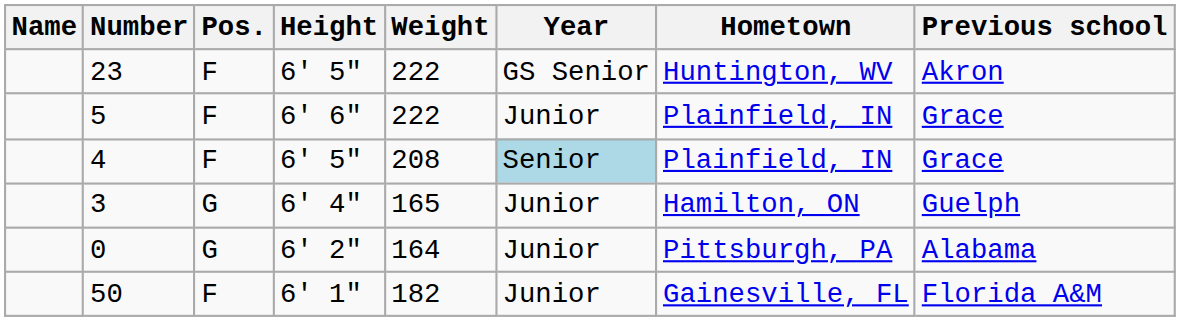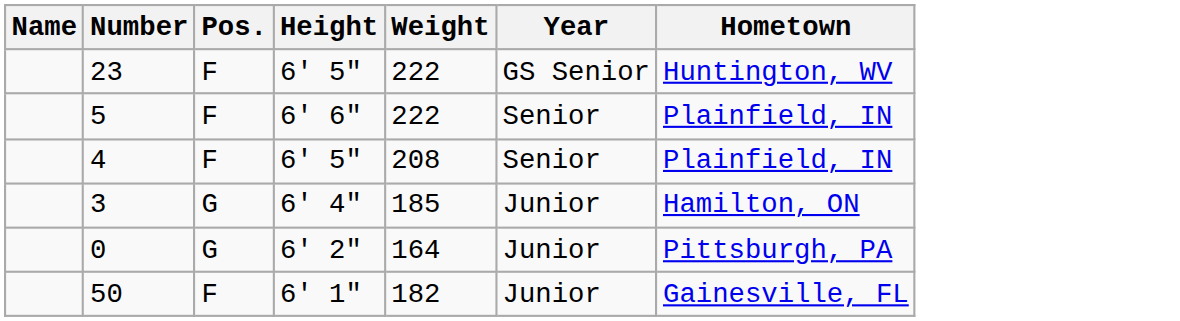- column: Previous school | Akron | Grace | Grace | Guelph | Alabama | Florida A&M
5 | Year: Junior -> Senior
4 | Year: lightblue background -> no background
3 | Weight: 165 -> 185
